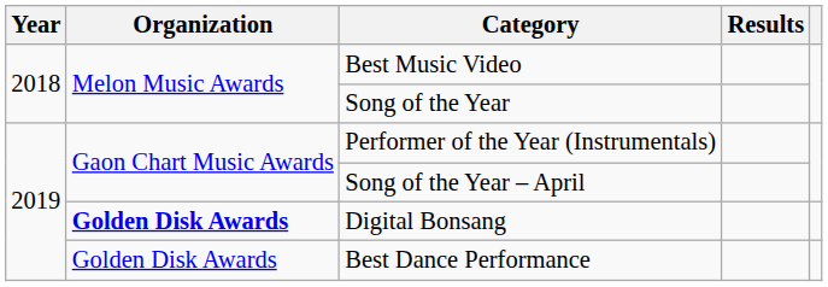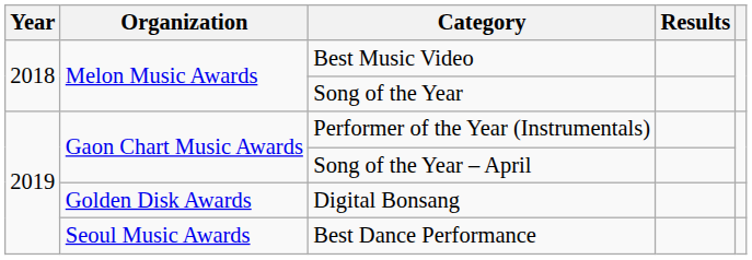Digital Bonsang | Organization: bold -> normal
Best Dance Performance | Organization: Golden Disk Awards -> Seoul Music Awards
